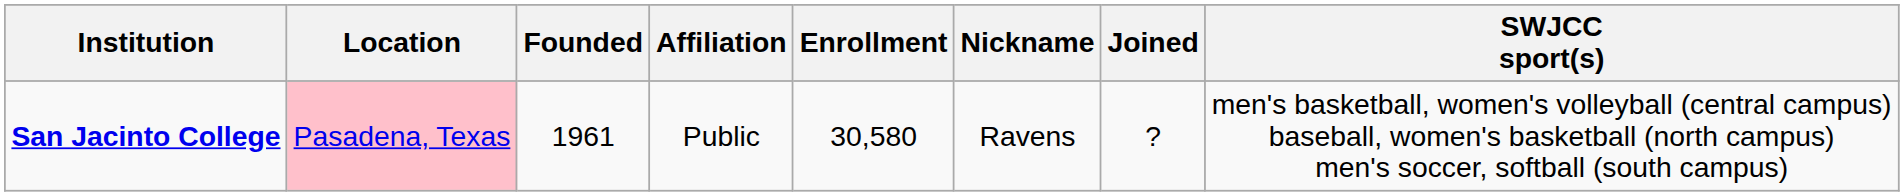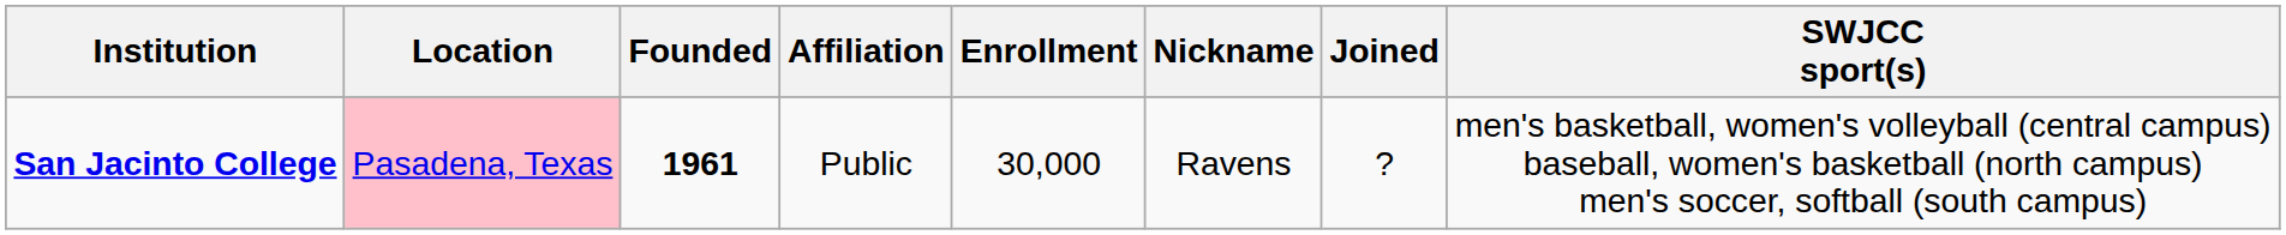San Jacinto College | Founded: normal -> bold
San Jacinto College | Enrollment: 30,580 -> 30,000
